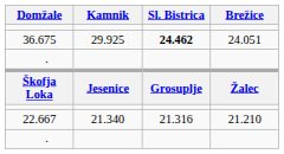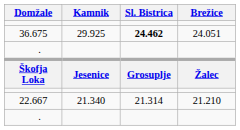22.667 | Sl. Bistrica: 21.316 -> 21.314
